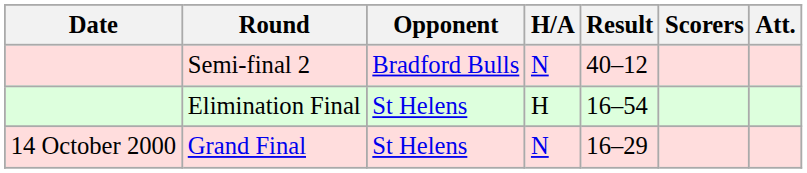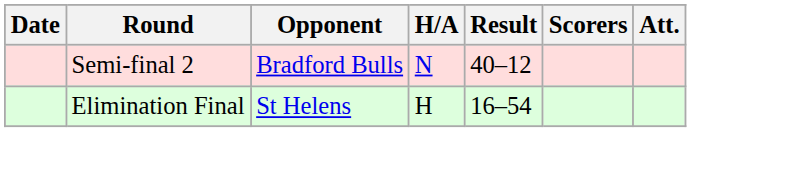- row: 14 October 2000 | Grand Final | St Helens | N | 16–29
